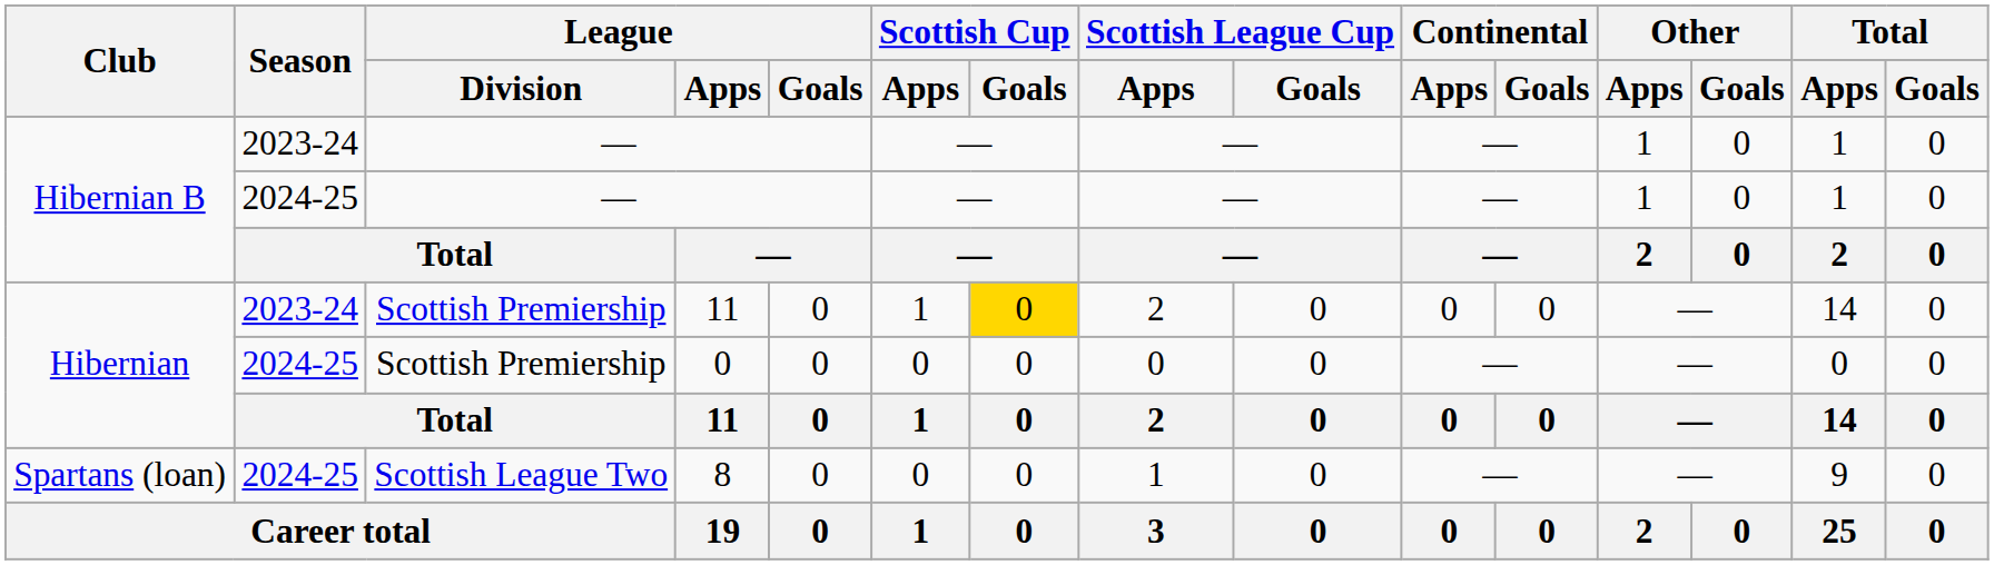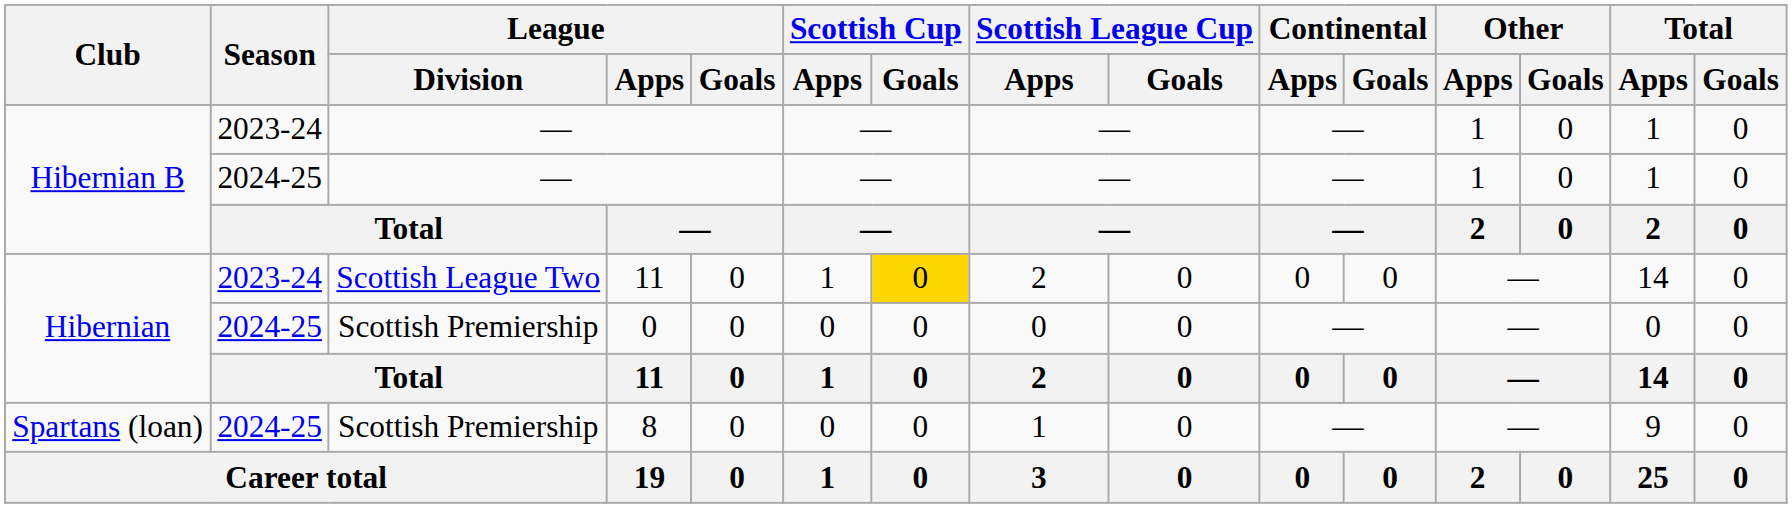2023-24 / 11 | League / Division: Scottish Premiership -> Scottish League Two
8 | League / Division: Scottish League Two -> Scottish Premiership
